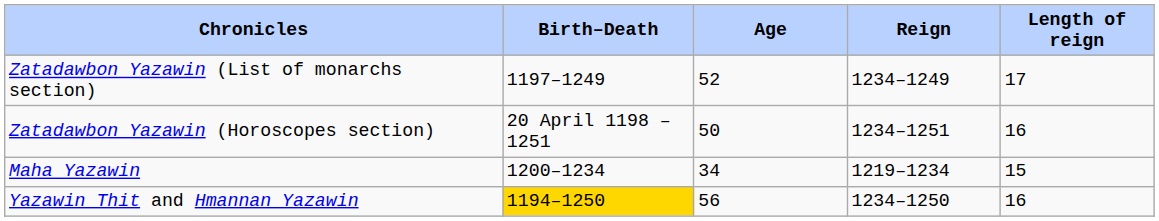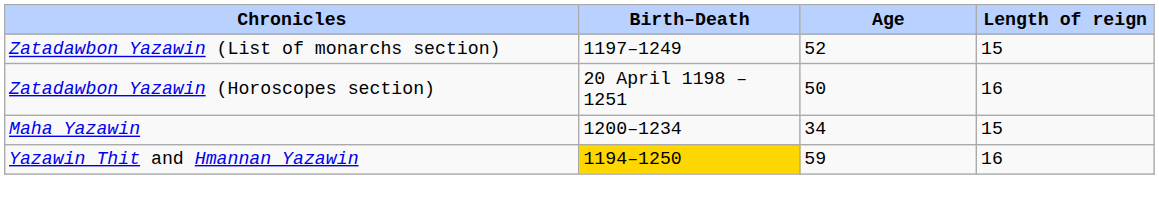- column: Reign | 1234–1249 | 1234–1251 | 1219–1234 | 1234–1250
Zatadawbon Yazawin (List of monarchs section) | Length of reign: 17 -> 15
Yazawin Thit and Hmannan Yazawin | Age: 56 -> 59
